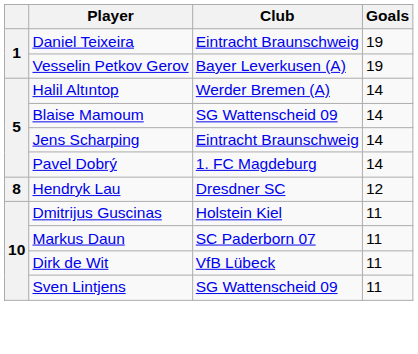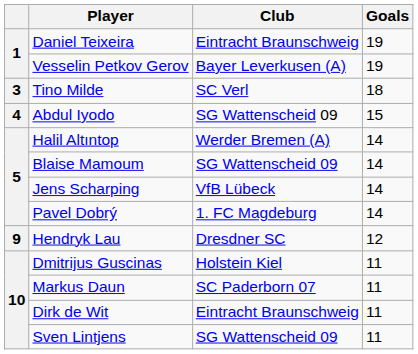+ row: 3 | Tino Milde | SC Verl | 18
+ row: 4 | Abdul Iyodo | SG Wattenscheid 09 | 15
Jens Scharping | Club: Eintracht Braunschweig -> VfB Lübeck
Hendryk Lau | column 1: 8 -> 9
Dirk de Wit | Club: VfB Lübeck -> Eintracht Braunschweig
